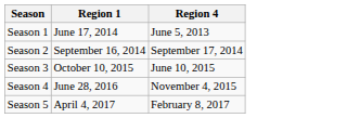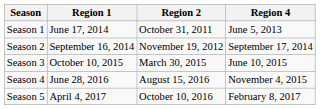+ column: Region 2 | October 31, 2011 | November 19, 2012 | March 30, 2015 | August 15, 2016 | October 10, 2016
